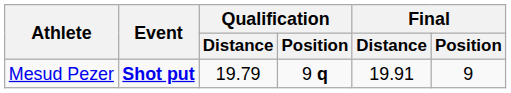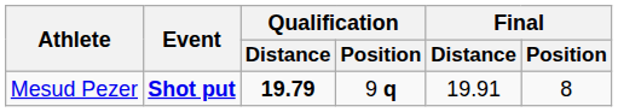Mesud Pezer | Qualification / Distance: normal -> bold
Mesud Pezer | Final / Position: 9 -> 8
